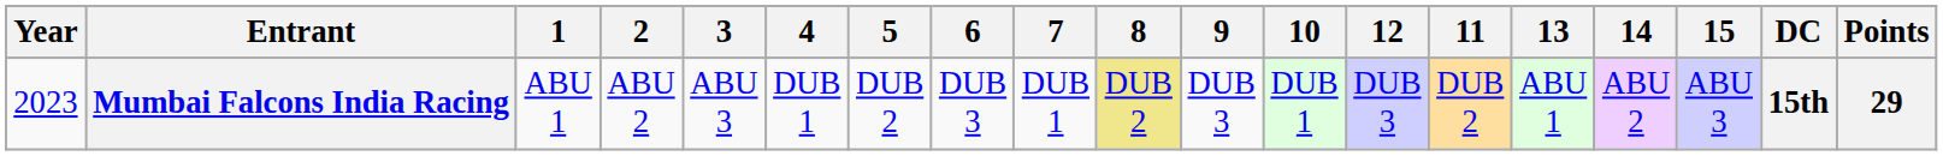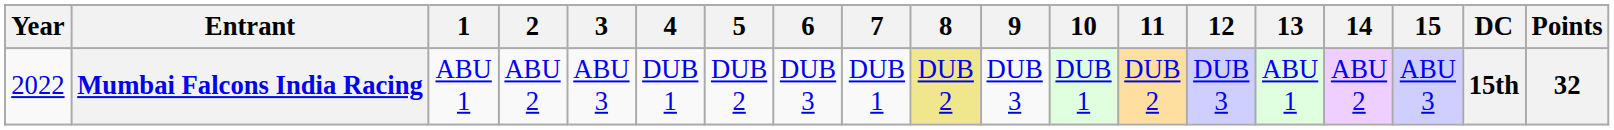columns swapped: 11 <-> 12
Mumbai Falcons India Racing | Year: 2023 -> 2022
Mumbai Falcons India Racing | Points: 29 -> 32
